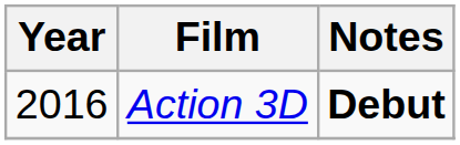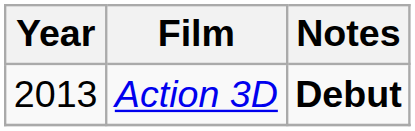Action 3D | Year: 2016 -> 2013
